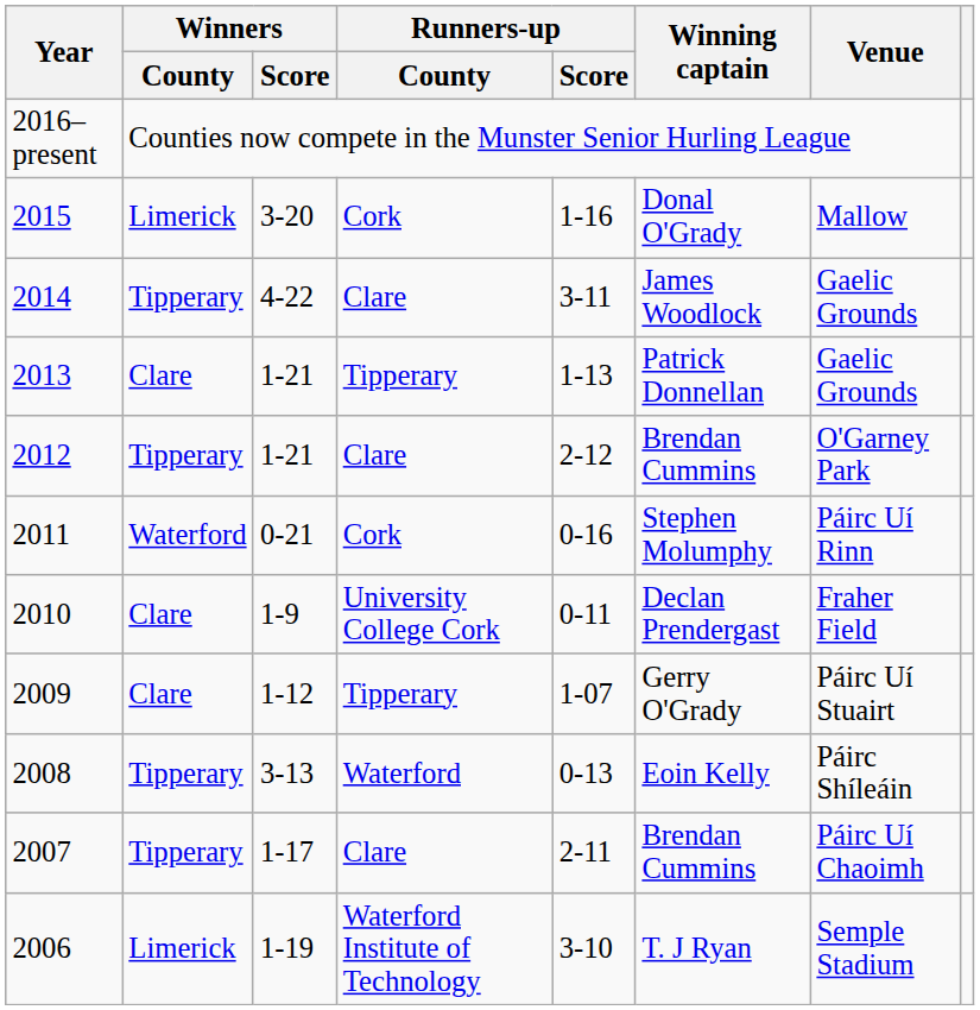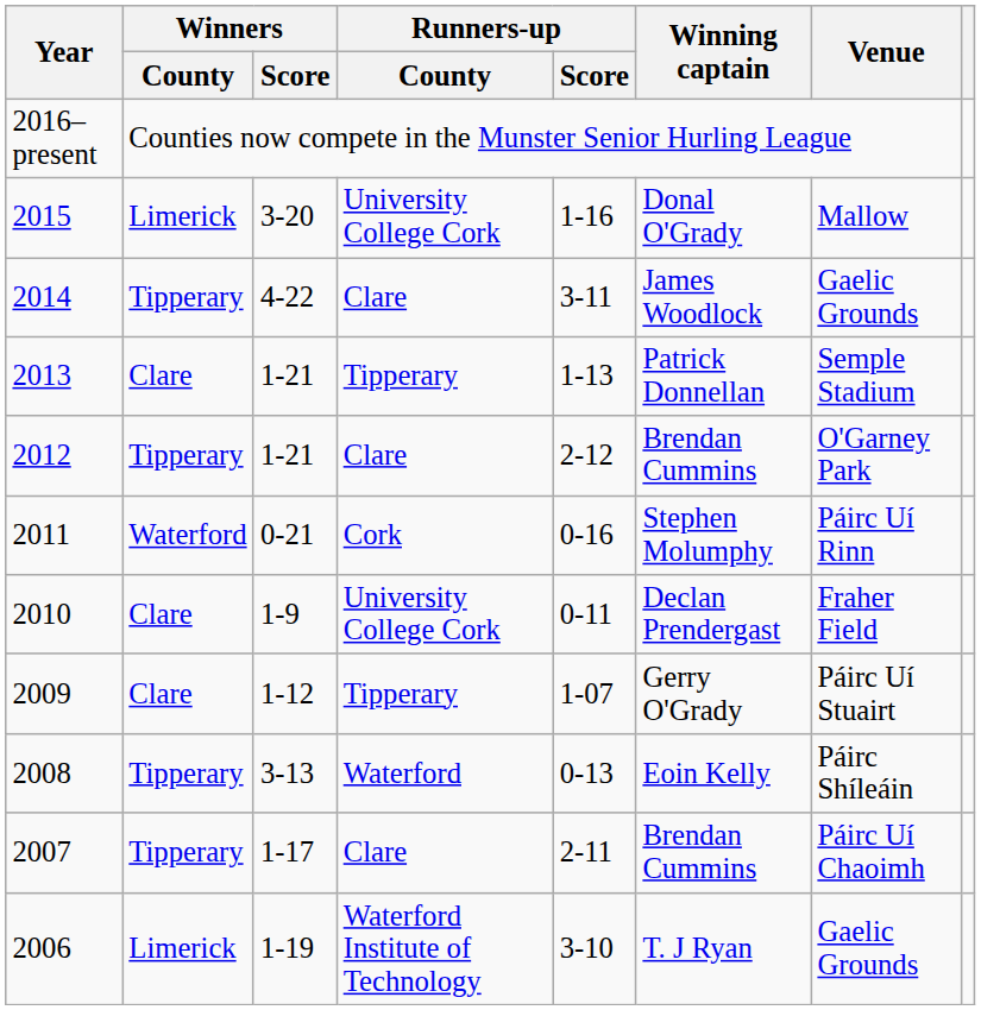2015 | Runners-up / County: Cork -> University College Cork
2013 | Venue: Gaelic Grounds -> Semple Stadium
2006 | Venue: Semple Stadium -> Gaelic Grounds
